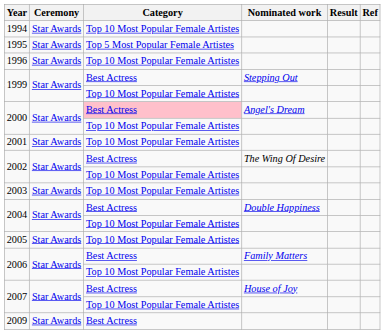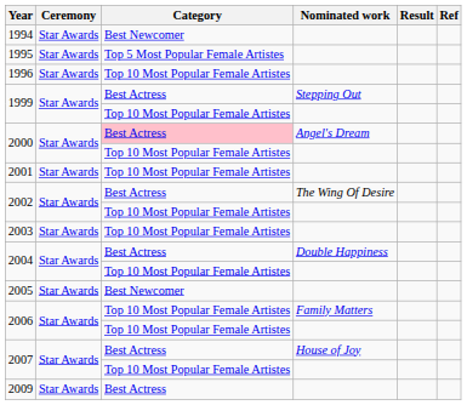1994 | Category: Top 10 Most Popular Female Artistes -> Best Newcomer
2005 | Category: Top 10 Most Popular Female Artistes -> Best Newcomer
2006 / Family Matters | Category: Best Actress -> Top 10 Most Popular Female Artistes
